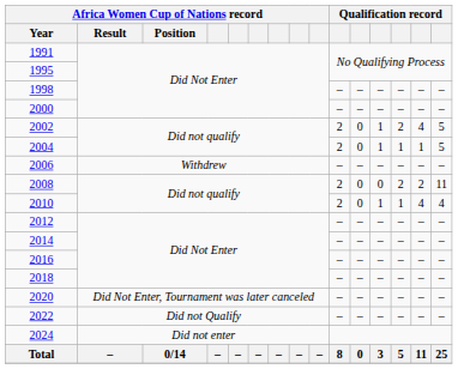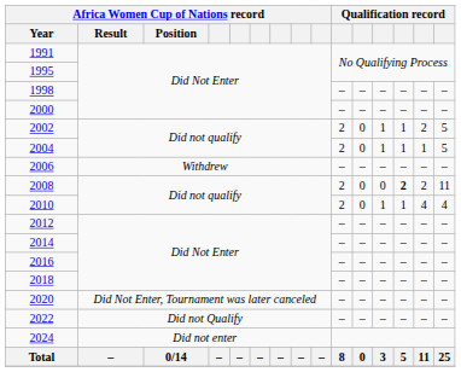2002 | column 13: 2 -> 1
2002 | column 14: 4 -> 2
2008 | column 13: normal -> bold
